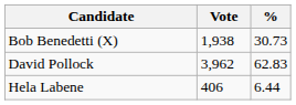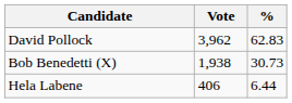rows swapped: David Pollock <-> Bob Benedetti (X)
